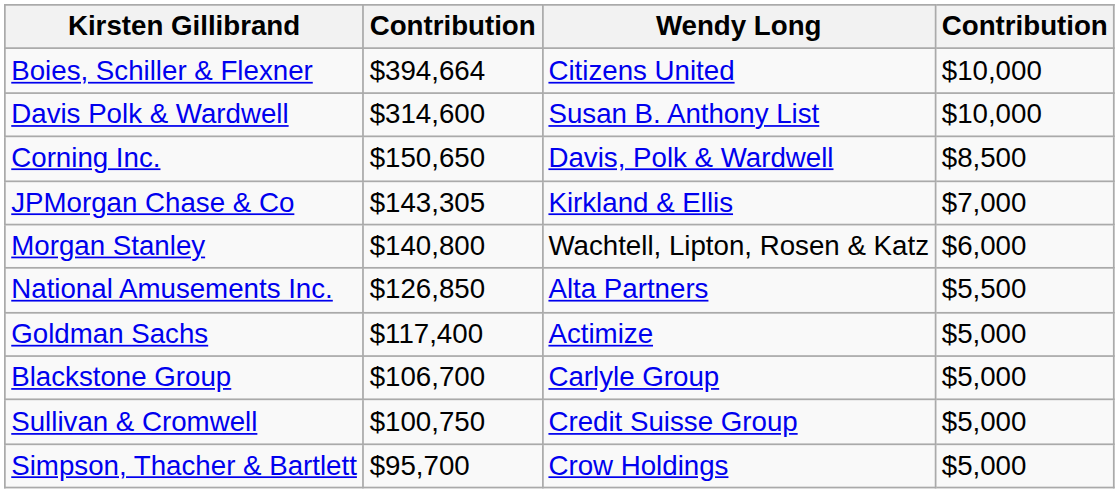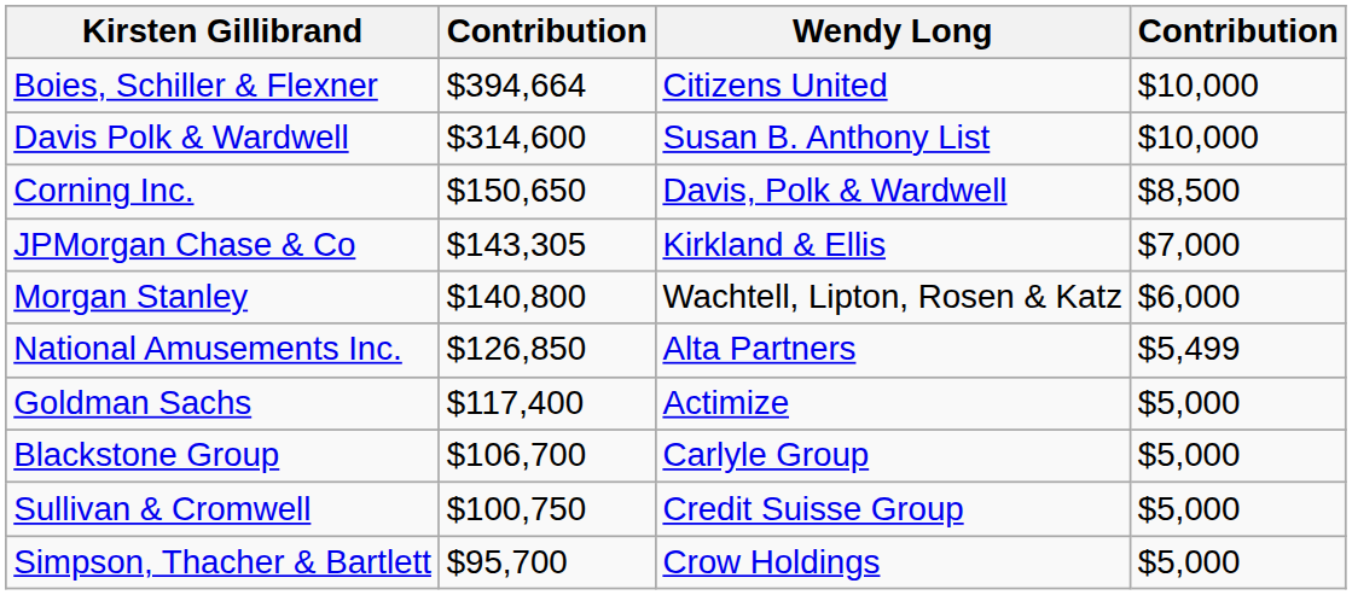National Amusements Inc. | column 4: $5,500 -> $5,499
